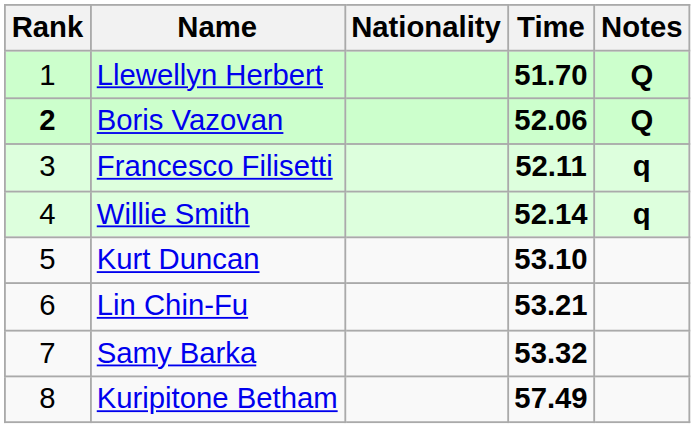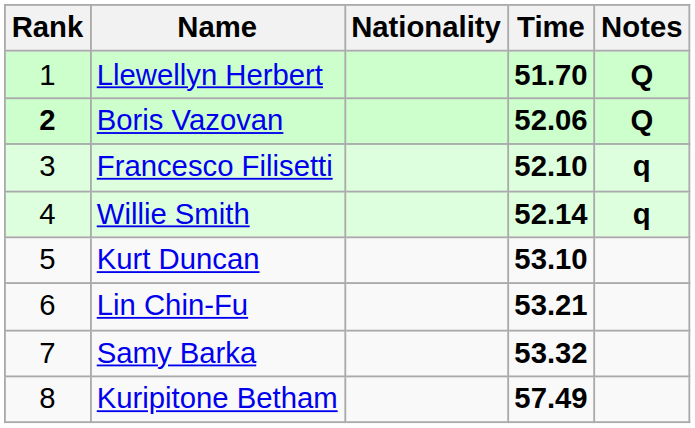Francesco Filisetti | Time: 52.11 -> 52.10
